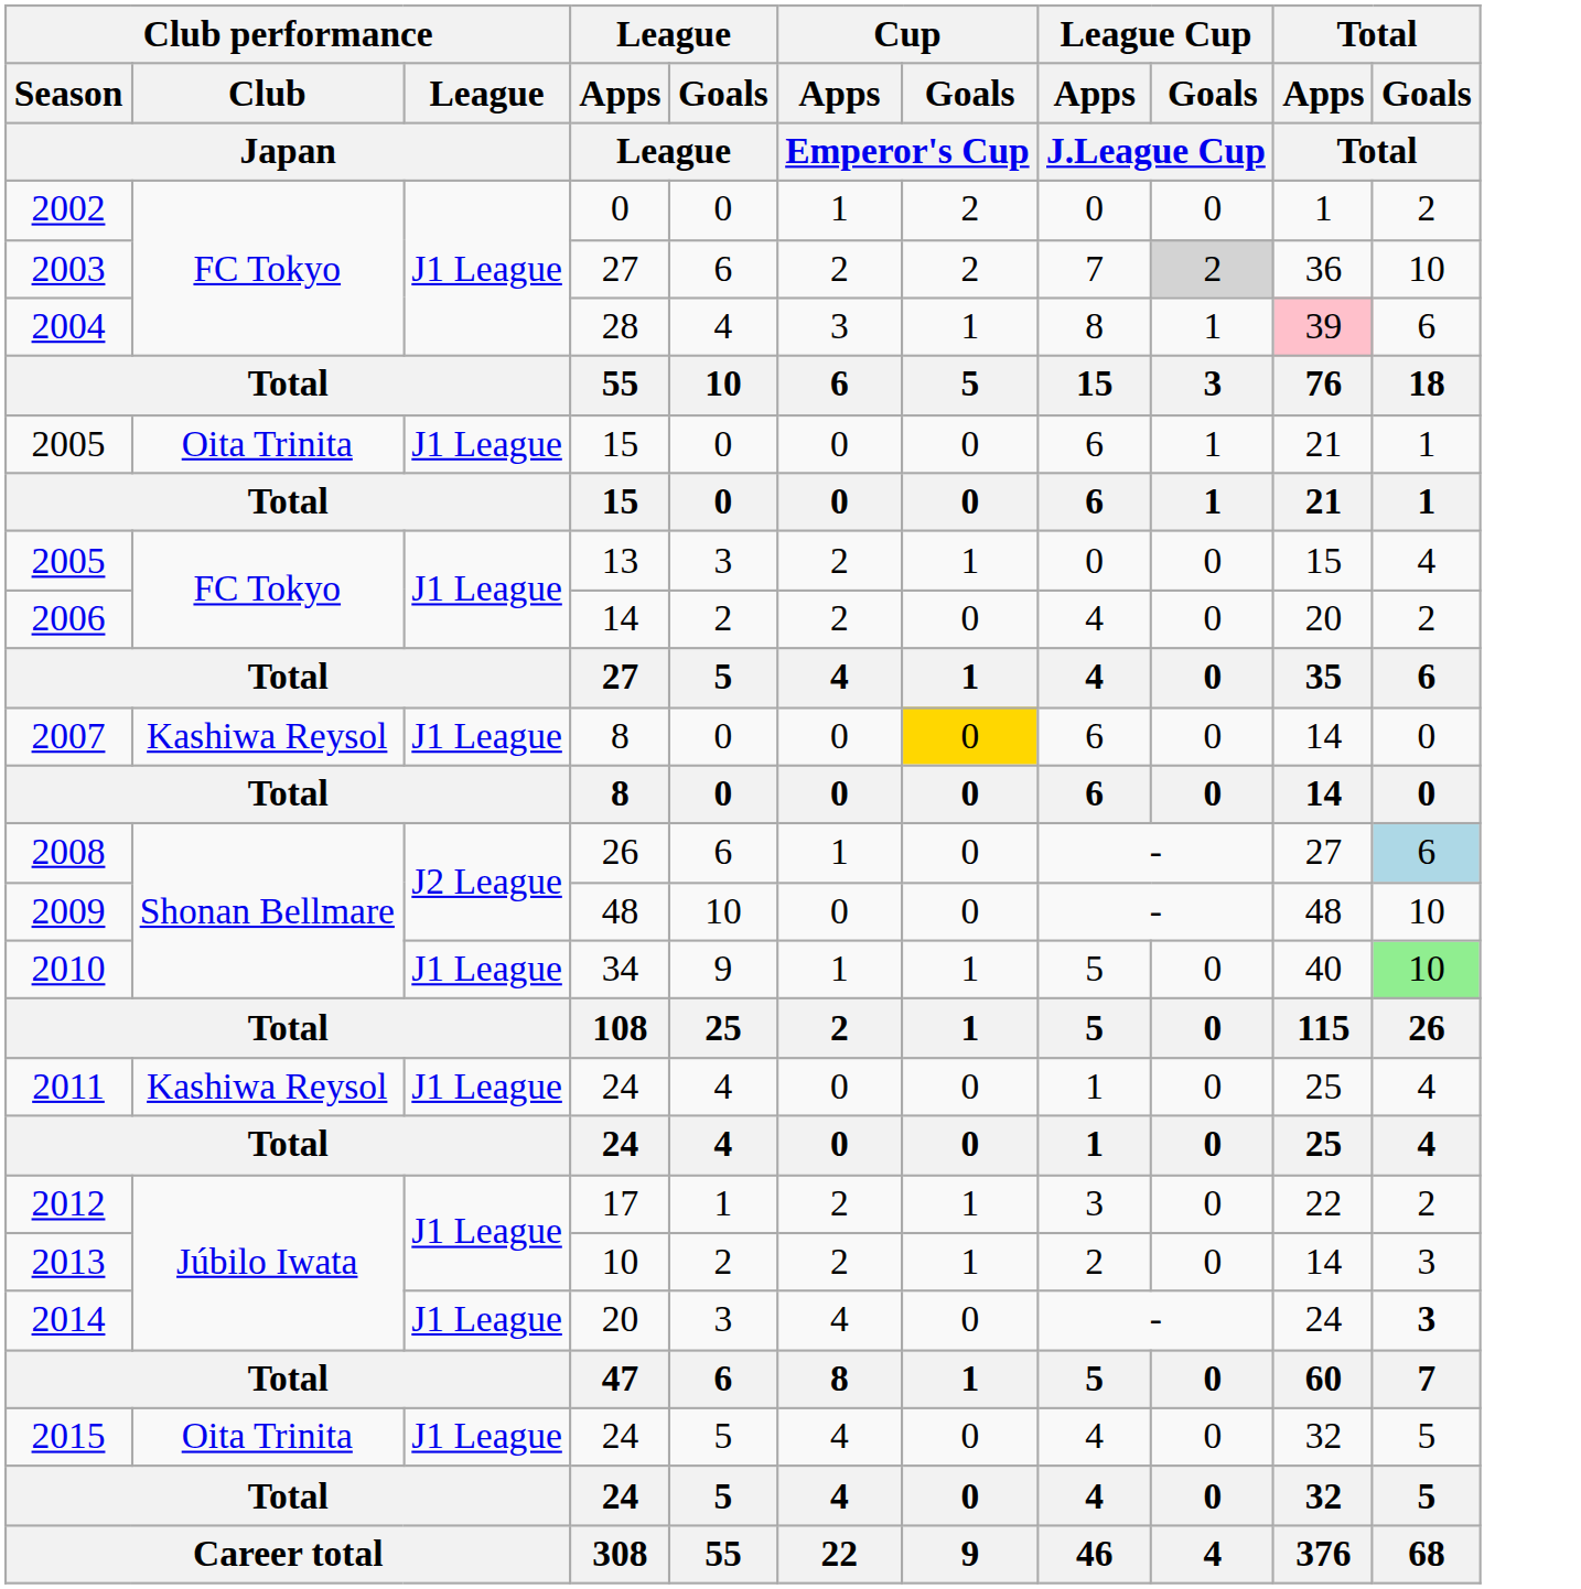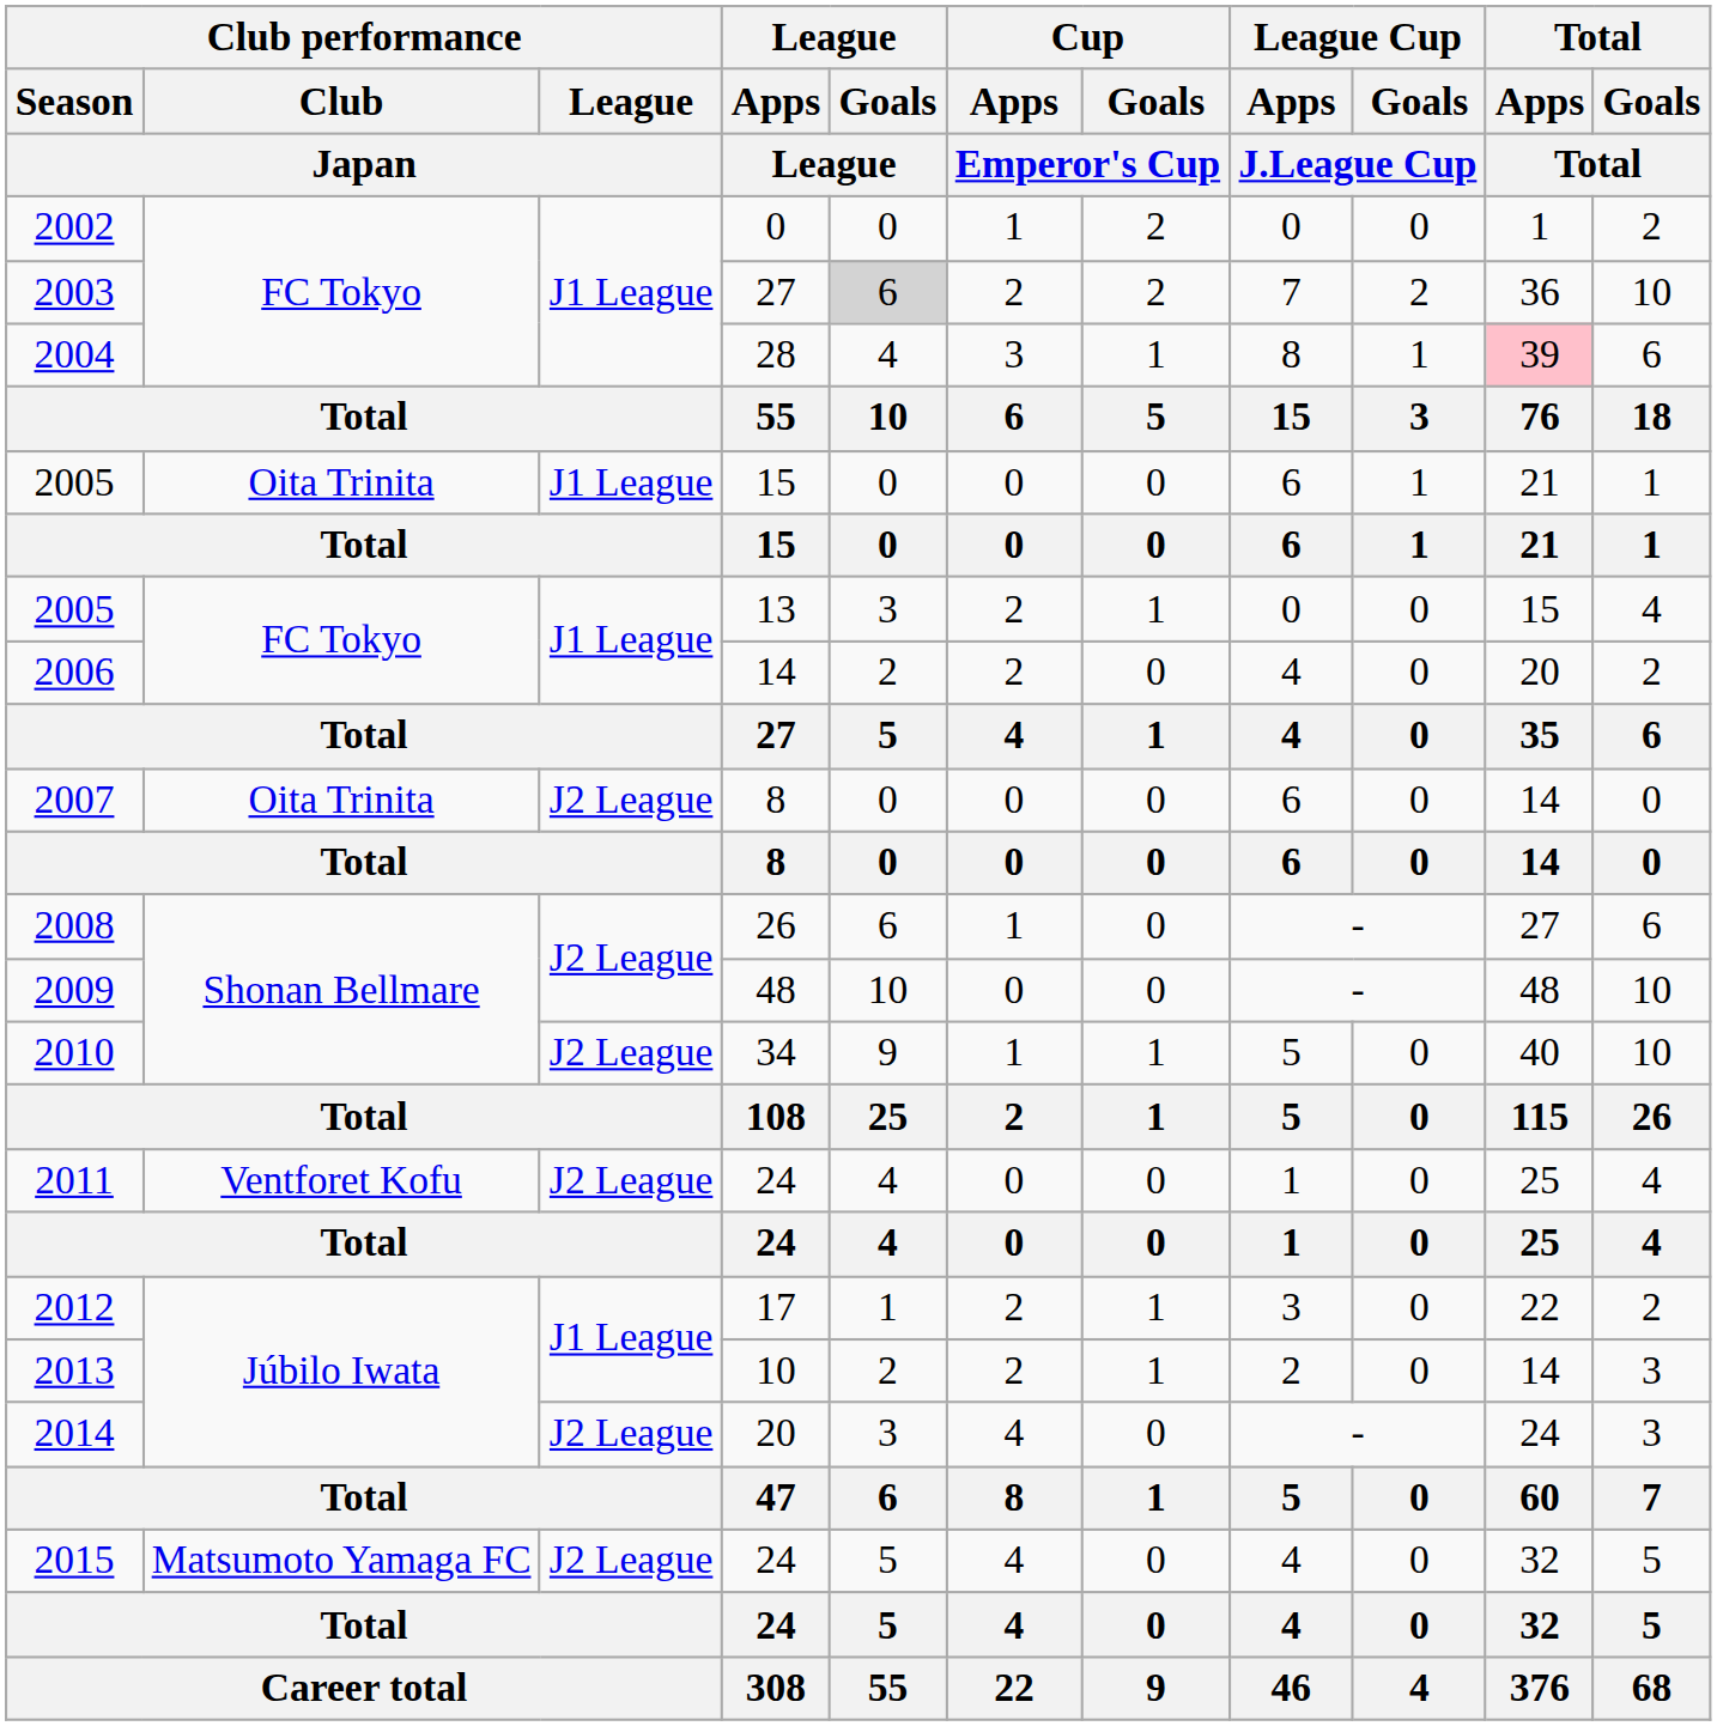2003 | League / Goals / League: no background -> lightgrey background
2003 | League Cup / Goals / J.League Cup: lightgrey background -> no background
2007 | Club performance / Club / Japan: Kashiwa Reysol -> Oita Trinita
2007 | Club performance / League / Japan: J1 League -> J2 League
2007 | Cup / Goals / Emperor's Cup: gold background -> no background
2008 | Total / Goals / Total: lightblue background -> no background
2010 | Club performance / League / Japan: J1 League -> J2 League
2010 | Total / Goals / Total: lightgreen background -> no background
2011 | Club performance / Club / Japan: Kashiwa Reysol -> Ventforet Kofu
2011 | Club performance / League / Japan: J1 League -> J2 League
2014 | Club performance / League / Japan: J1 League -> J2 League
2014 | Total / Goals / Total: bold -> normal
2015 | Club performance / Club / Japan: Oita Trinita -> Matsumoto Yamaga FC
2015 | Club performance / League / Japan: J1 League -> J2 League
